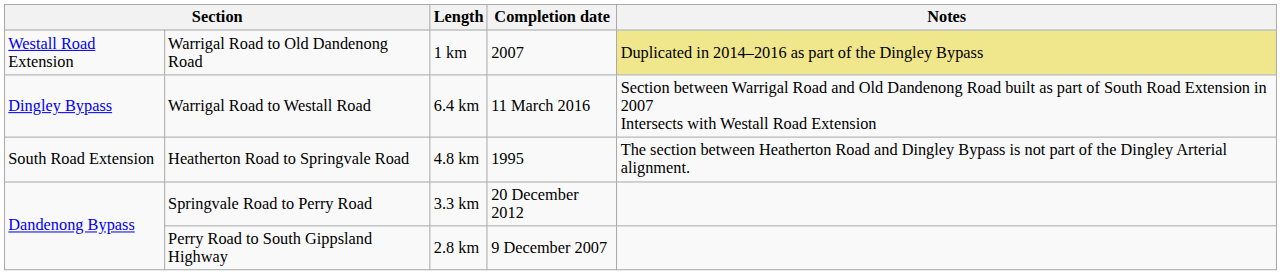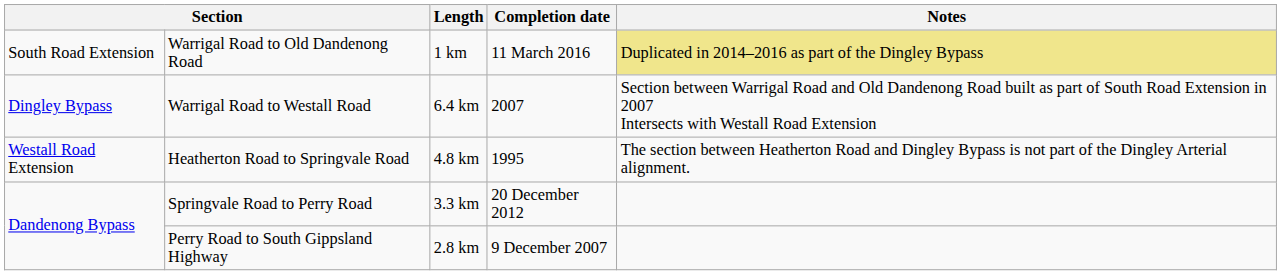Warrigal Road to Old Dandenong Road | column 1: Westall Road Extension -> South Road Extension
Warrigal Road to Old Dandenong Road | Completion date: 2007 -> 11 March 2016
Warrigal Road to Westall Road | Completion date: 11 March 2016 -> 2007
Heatherton Road to Springvale Road | column 1: South Road Extension -> Westall Road Extension
